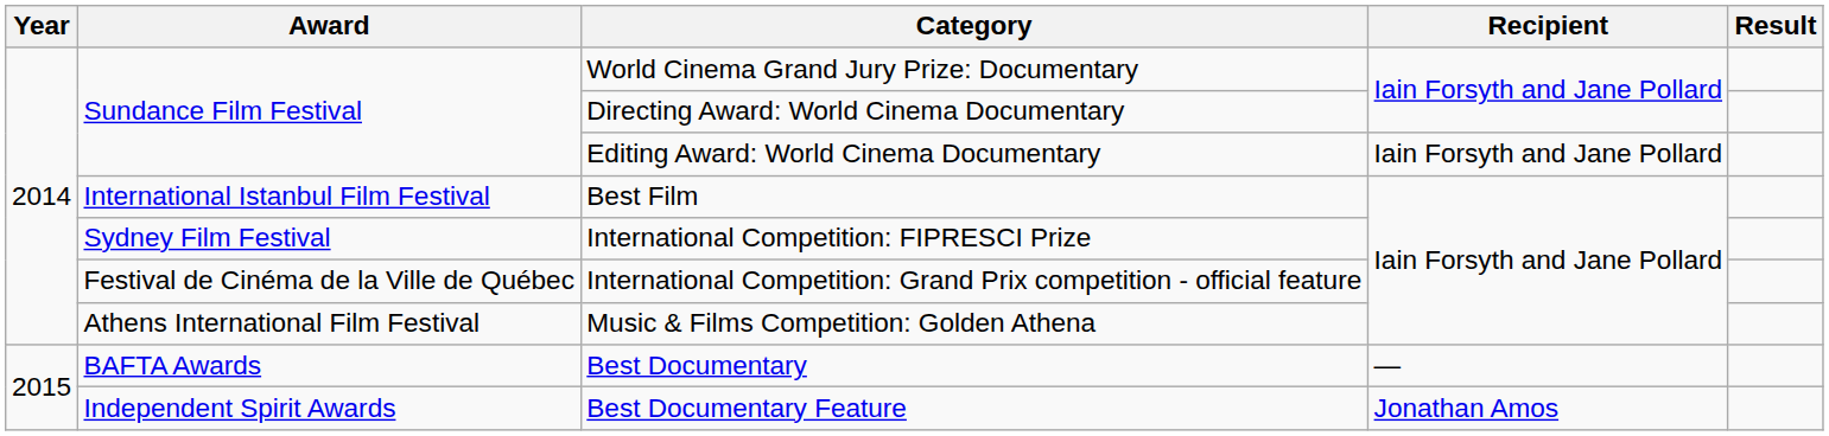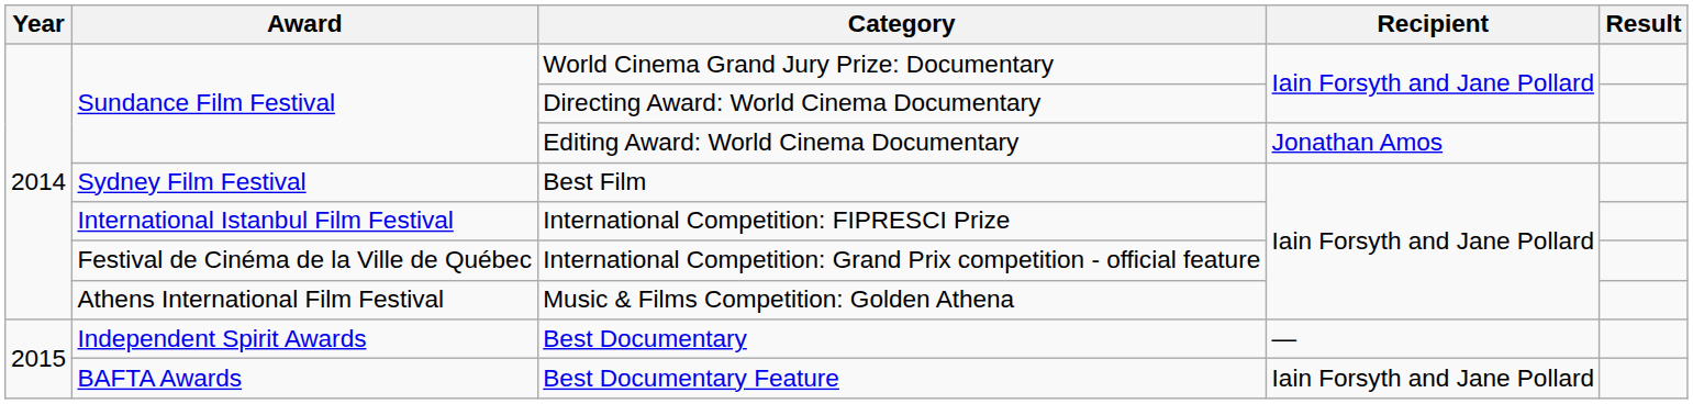Editing Award: World Cinema Documentary | Recipient: Iain Forsyth and Jane Pollard -> Jonathan Amos
Best Film | Award: International Istanbul Film Festival -> Sydney Film Festival
International Competition: FIPRESCI Prize | Award: Sydney Film Festival -> International Istanbul Film Festival
Best Documentary | Award: BAFTA Awards -> Independent Spirit Awards
Best Documentary Feature | Award: Independent Spirit Awards -> BAFTA Awards
Best Documentary Feature | Recipient: Jonathan Amos -> Iain Forsyth and Jane Pollard
